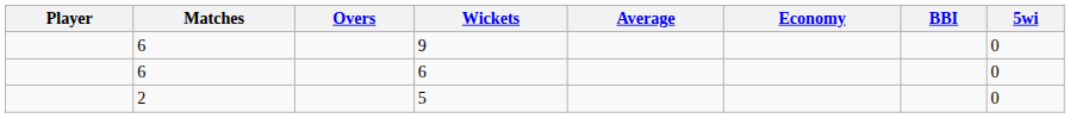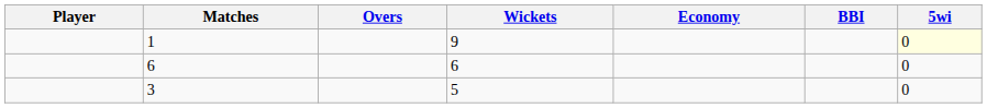- column: Average
9 | Matches: 6 -> 1
9 | 5wi: no background -> lightyellow background
5 | Matches: 2 -> 3
